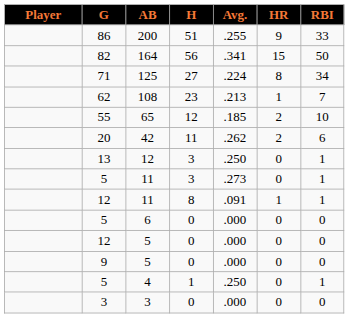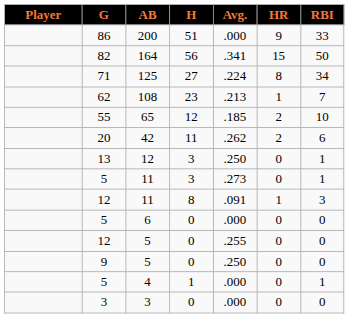200 | Avg.: .255 -> .000
12 / 11 | RBI: 1 -> 3
12 / 5 | Avg.: .000 -> .255
9 / 5 | Avg.: .000 -> .250
4 | Avg.: .250 -> .000
